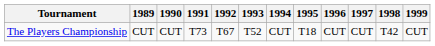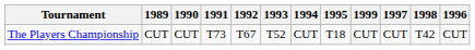columns swapped: 1996 <-> 1999
